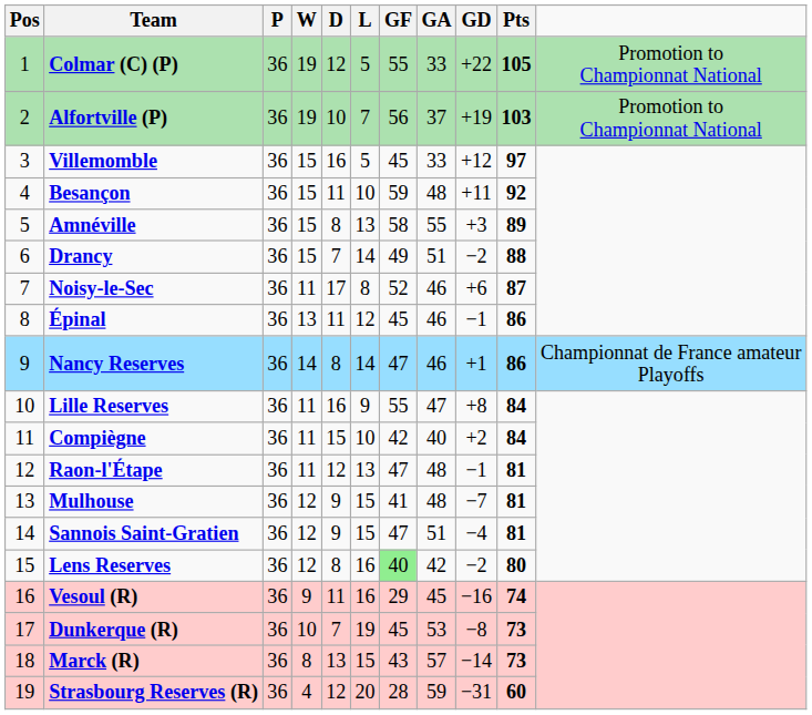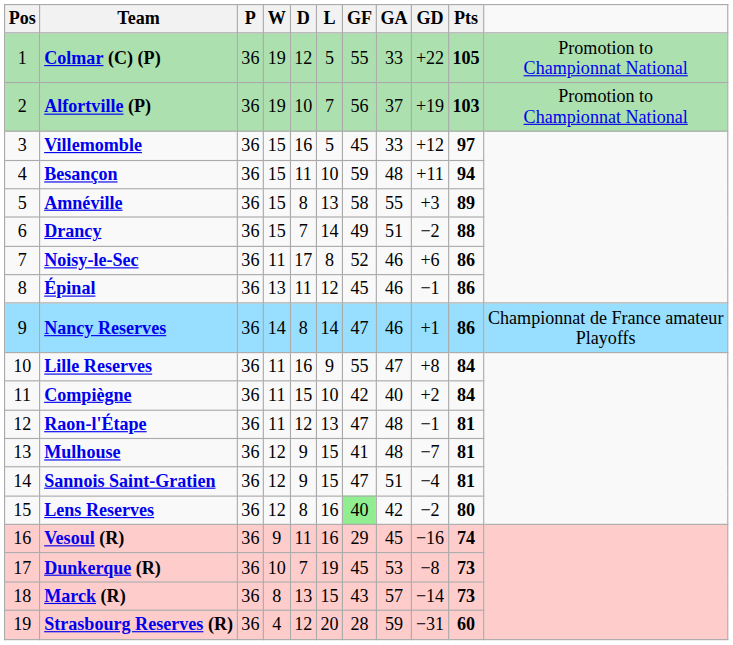Besançon | Pts: 92 -> 94
Noisy-le-Sec | Pts: 87 -> 86
